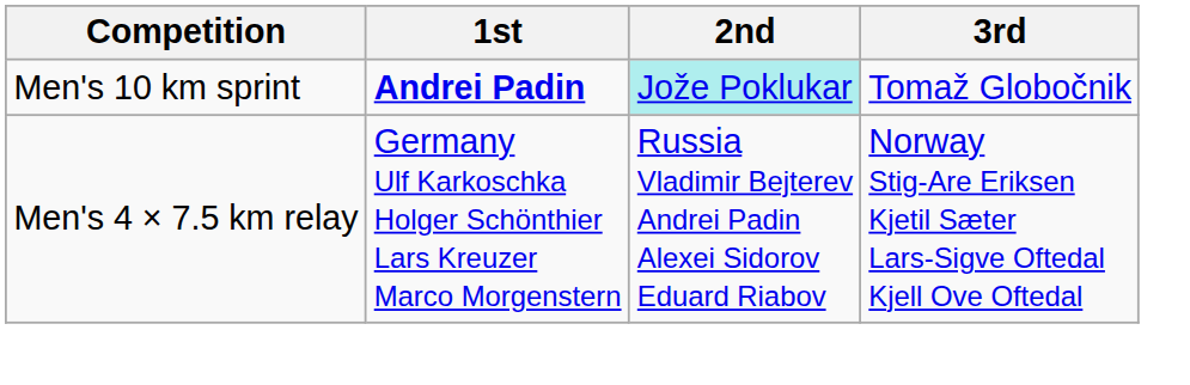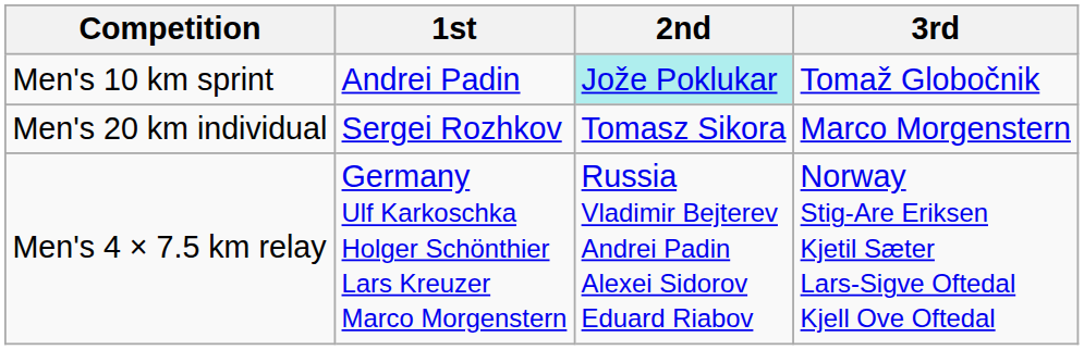Men's 10 km sprint | 1st: bold -> normal
+ row: Men's 20 km individual | Sergei Rozhkov | Tomasz Sikora | Marco Morgenstern
